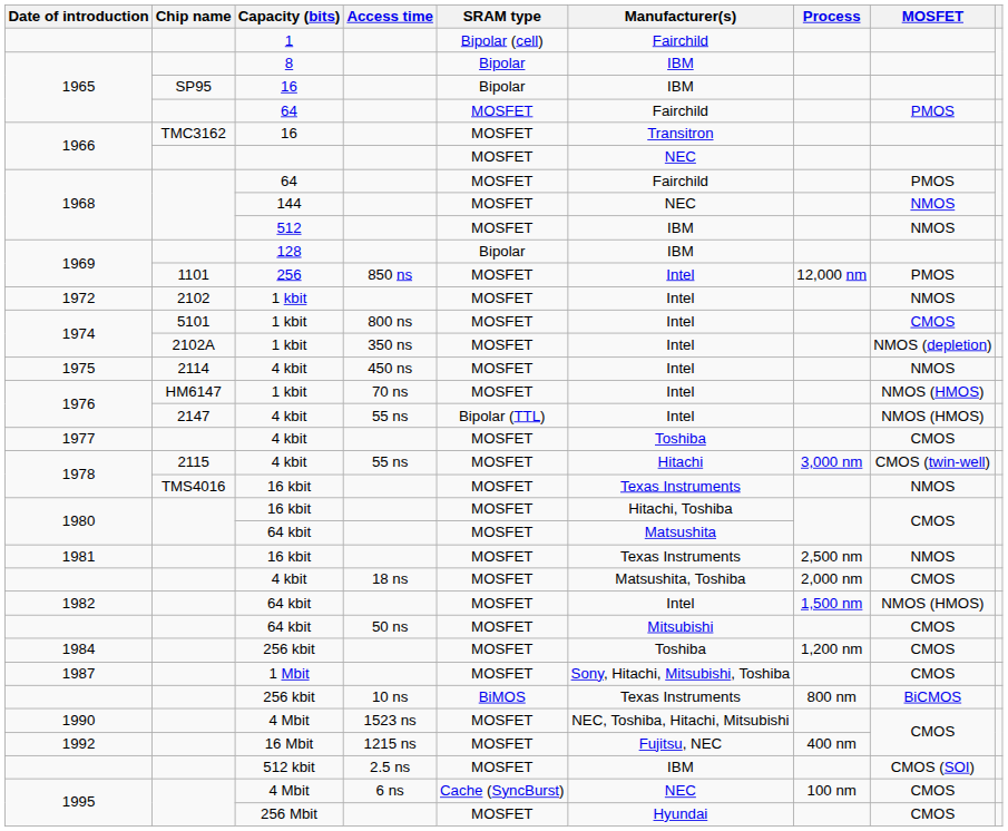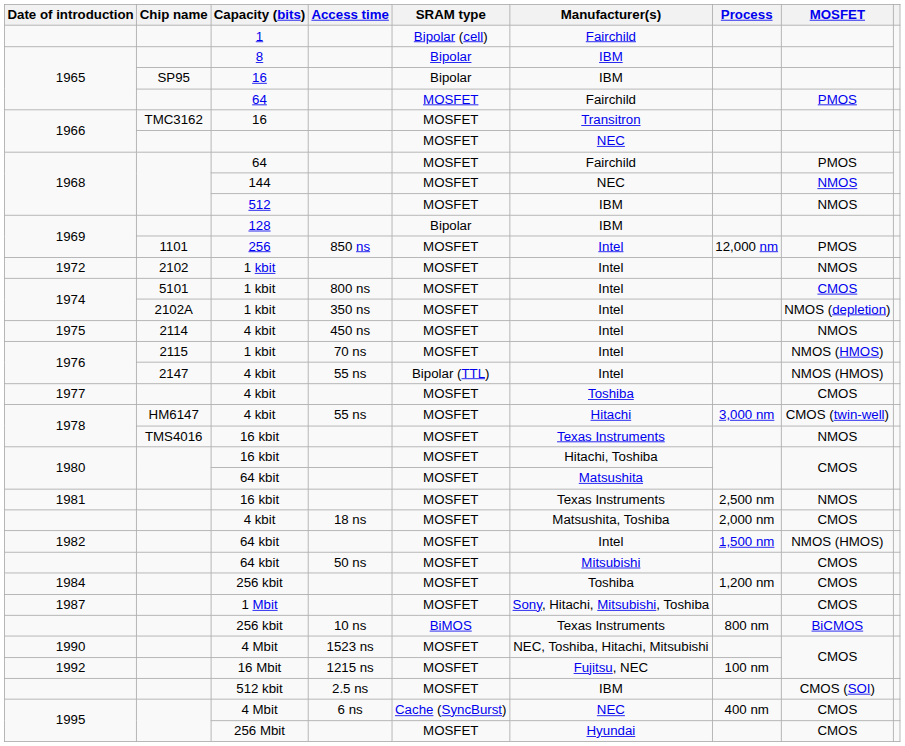1976 / 1 kbit | Chip name: HM6147 -> 2115
1978 / 4 kbit | Chip name: 2115 -> HM6147
1992 | Process: 400 nm -> 100 nm
1995 / 4 Mbit | Process: 100 nm -> 400 nm
